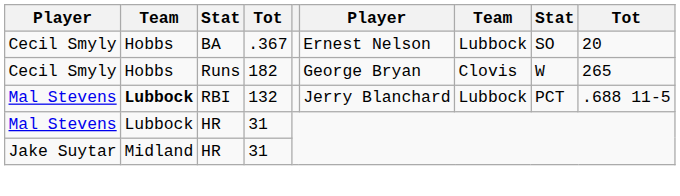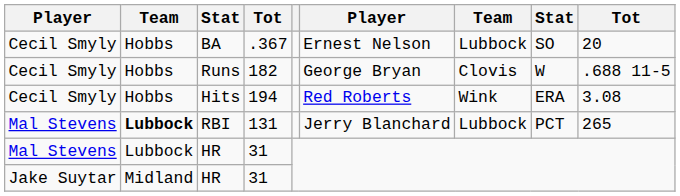Runs | column 9: 265 -> .688 11-5
+ row: Cecil Smyly | Hobbs | Hits | 194 | Red Roberts | Wink | ERA | 3.08
RBI | column 4: 132 -> 131
RBI | column 9: .688 11-5 -> 265
